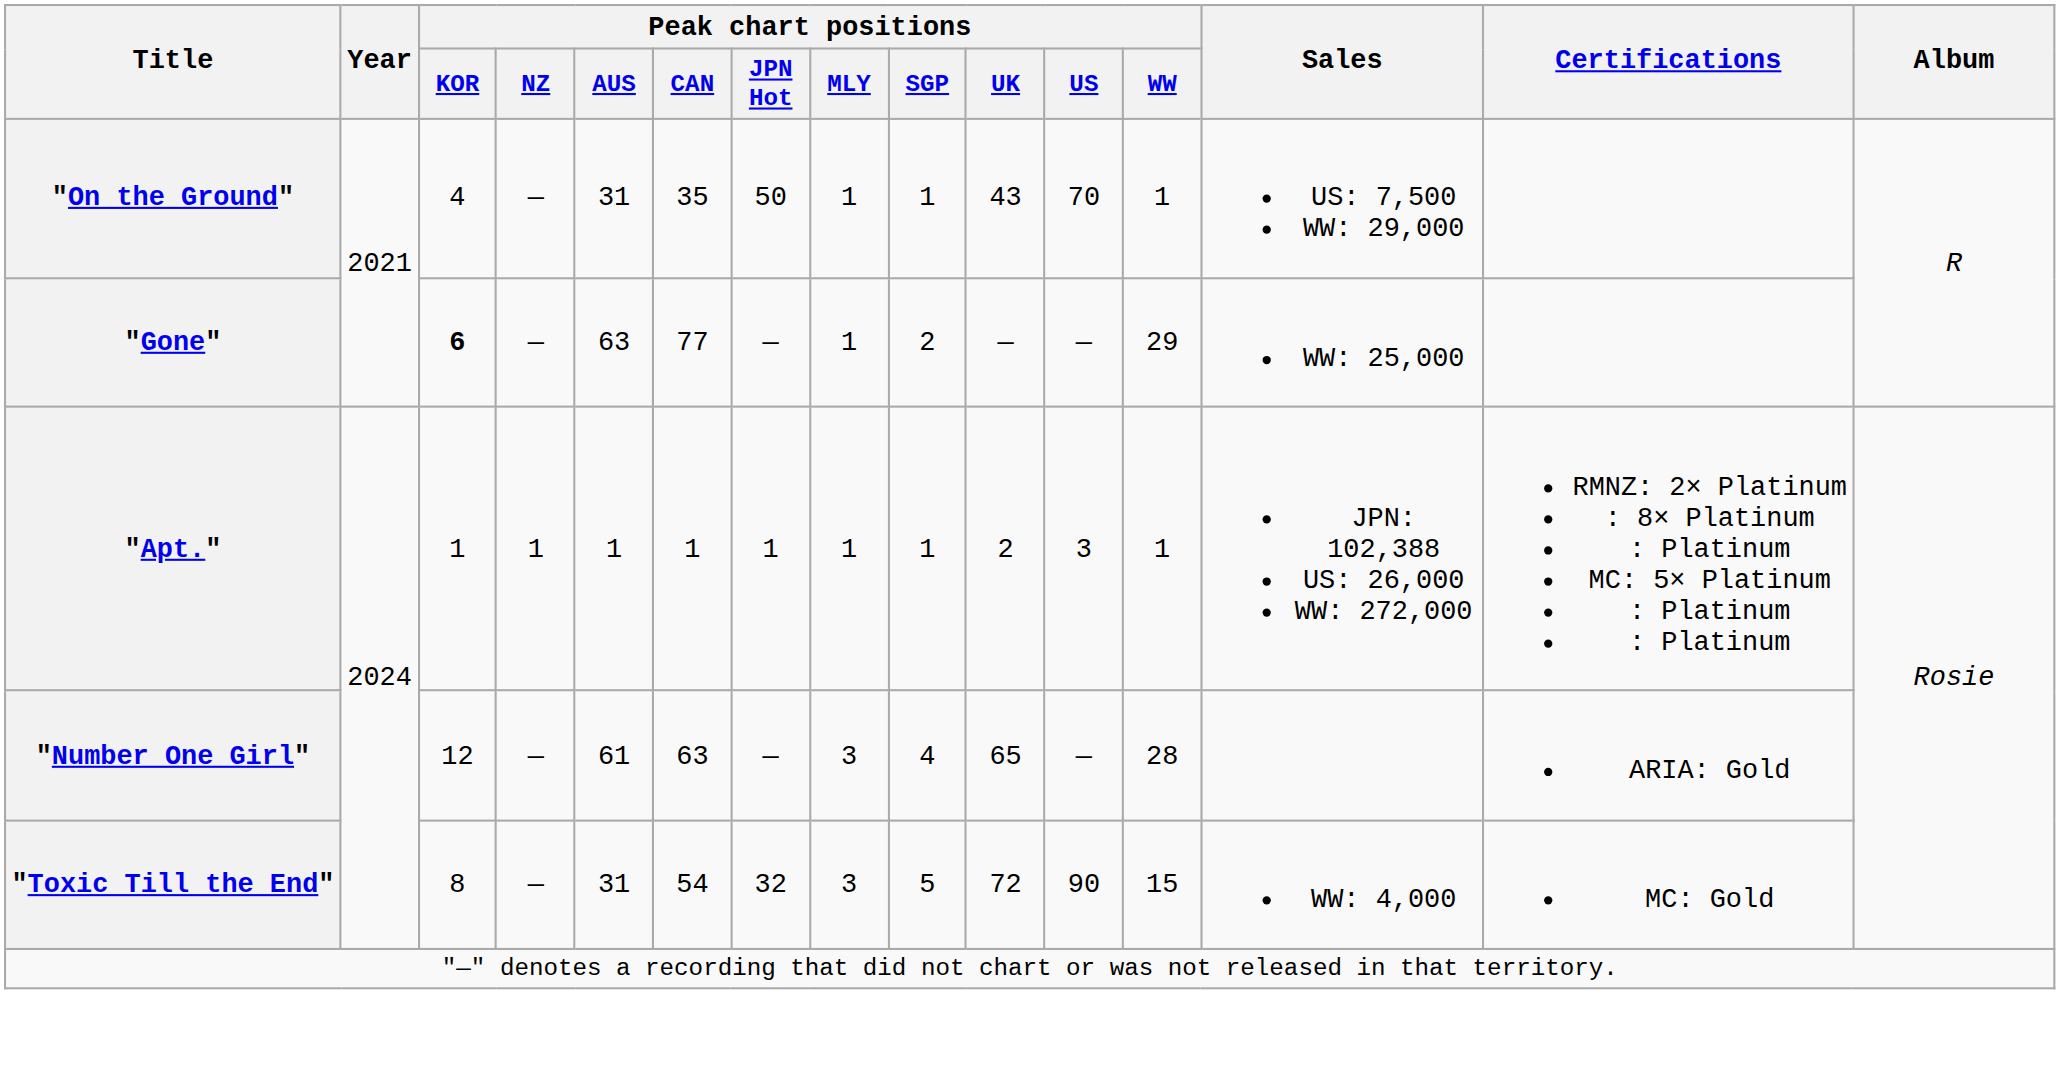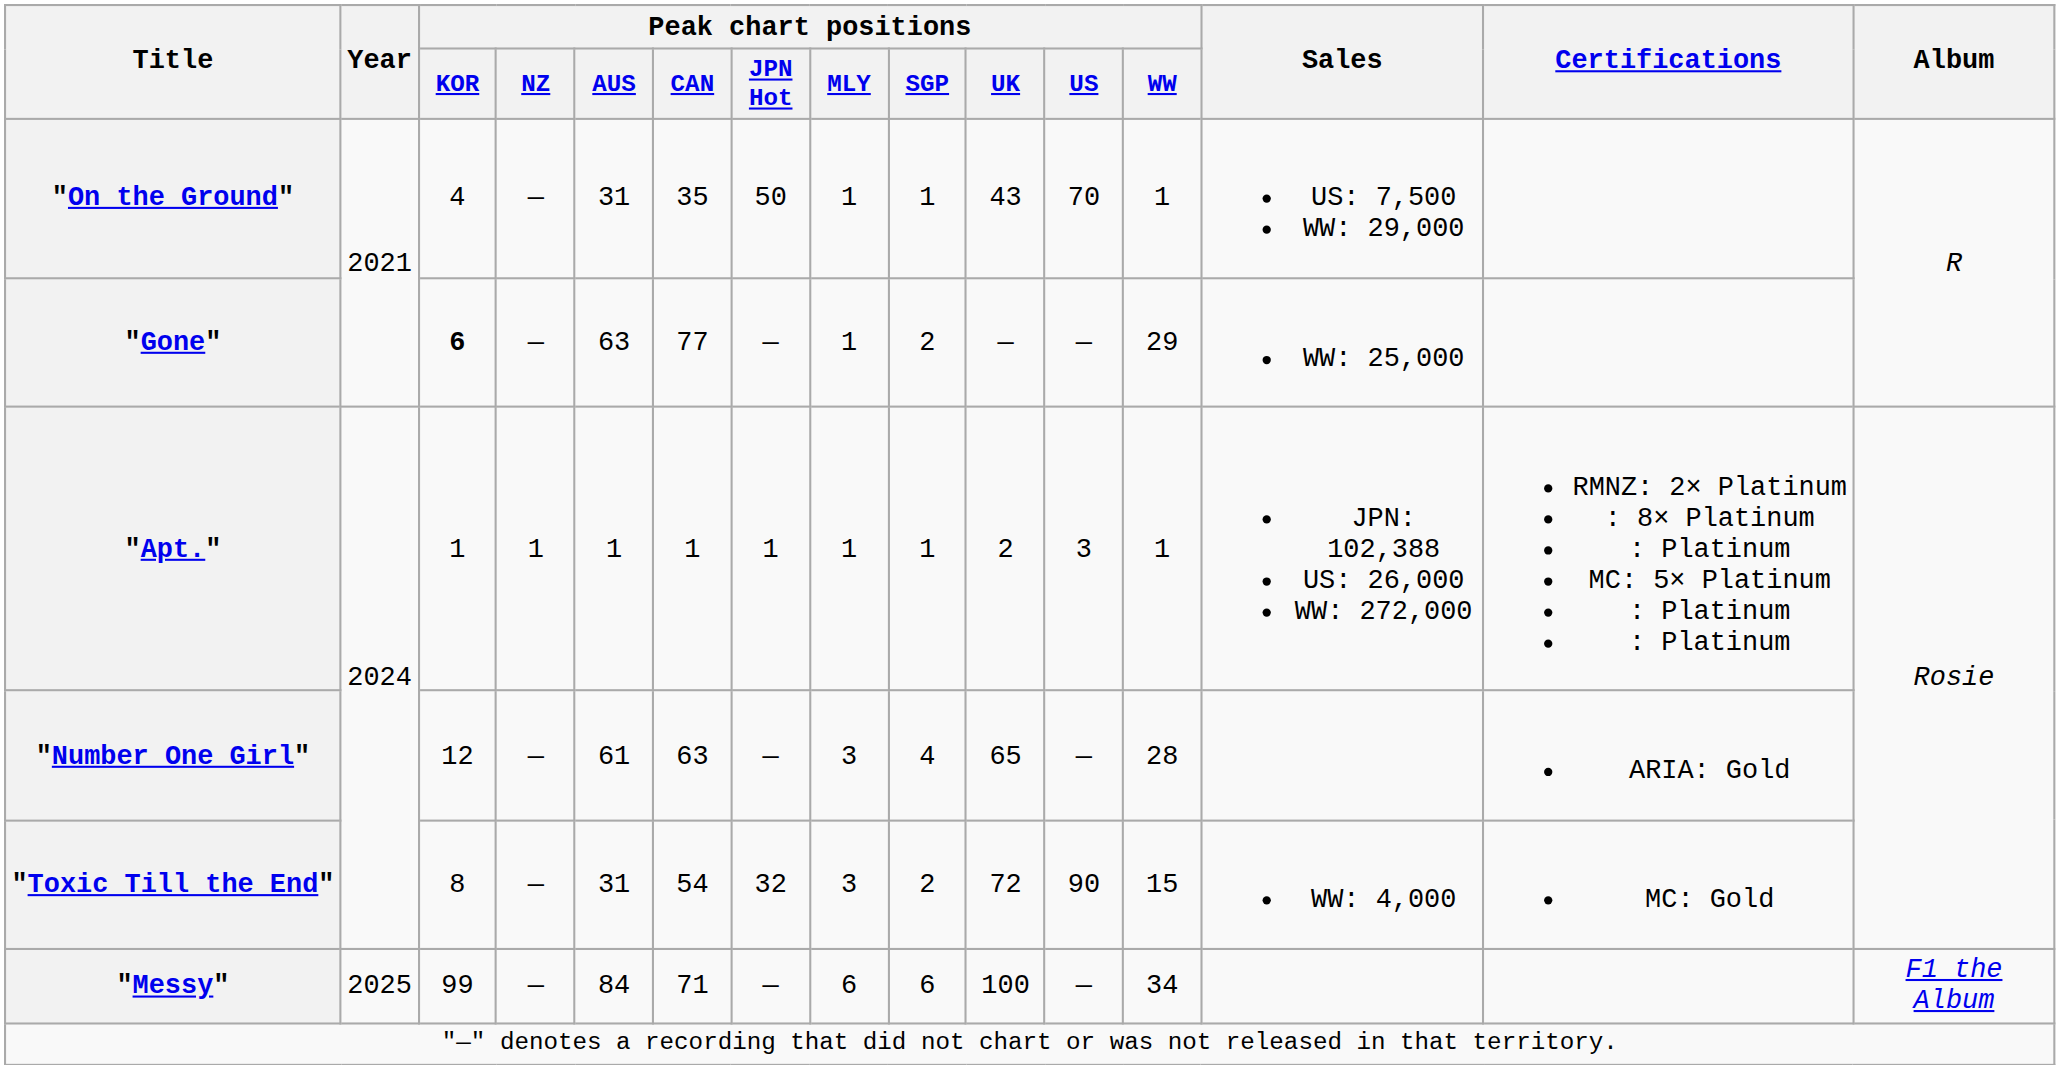"Toxic Till the End" | Peak chart positions / SGP: 5 -> 2
+ row: "Messy" | 2025 | 99 | — | 84 | 71 | — | 6 | 6 | 100 | — | 34 | F1 the Album
